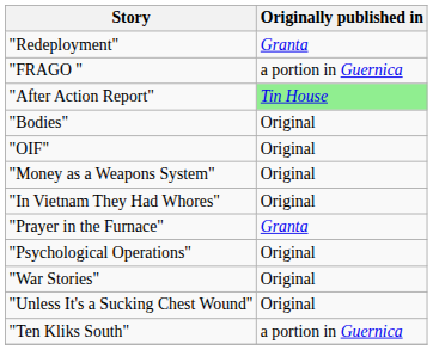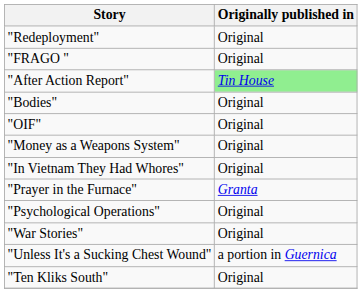"Redeployment" | Originally published in: Granta -> Original
"FRAGO " | Originally published in: a portion in Guernica -> Original
"Unless It's a Sucking Chest Wound" | Originally published in: Original -> a portion in Guernica
"Ten Kliks South" | Originally published in: a portion in Guernica -> Original
